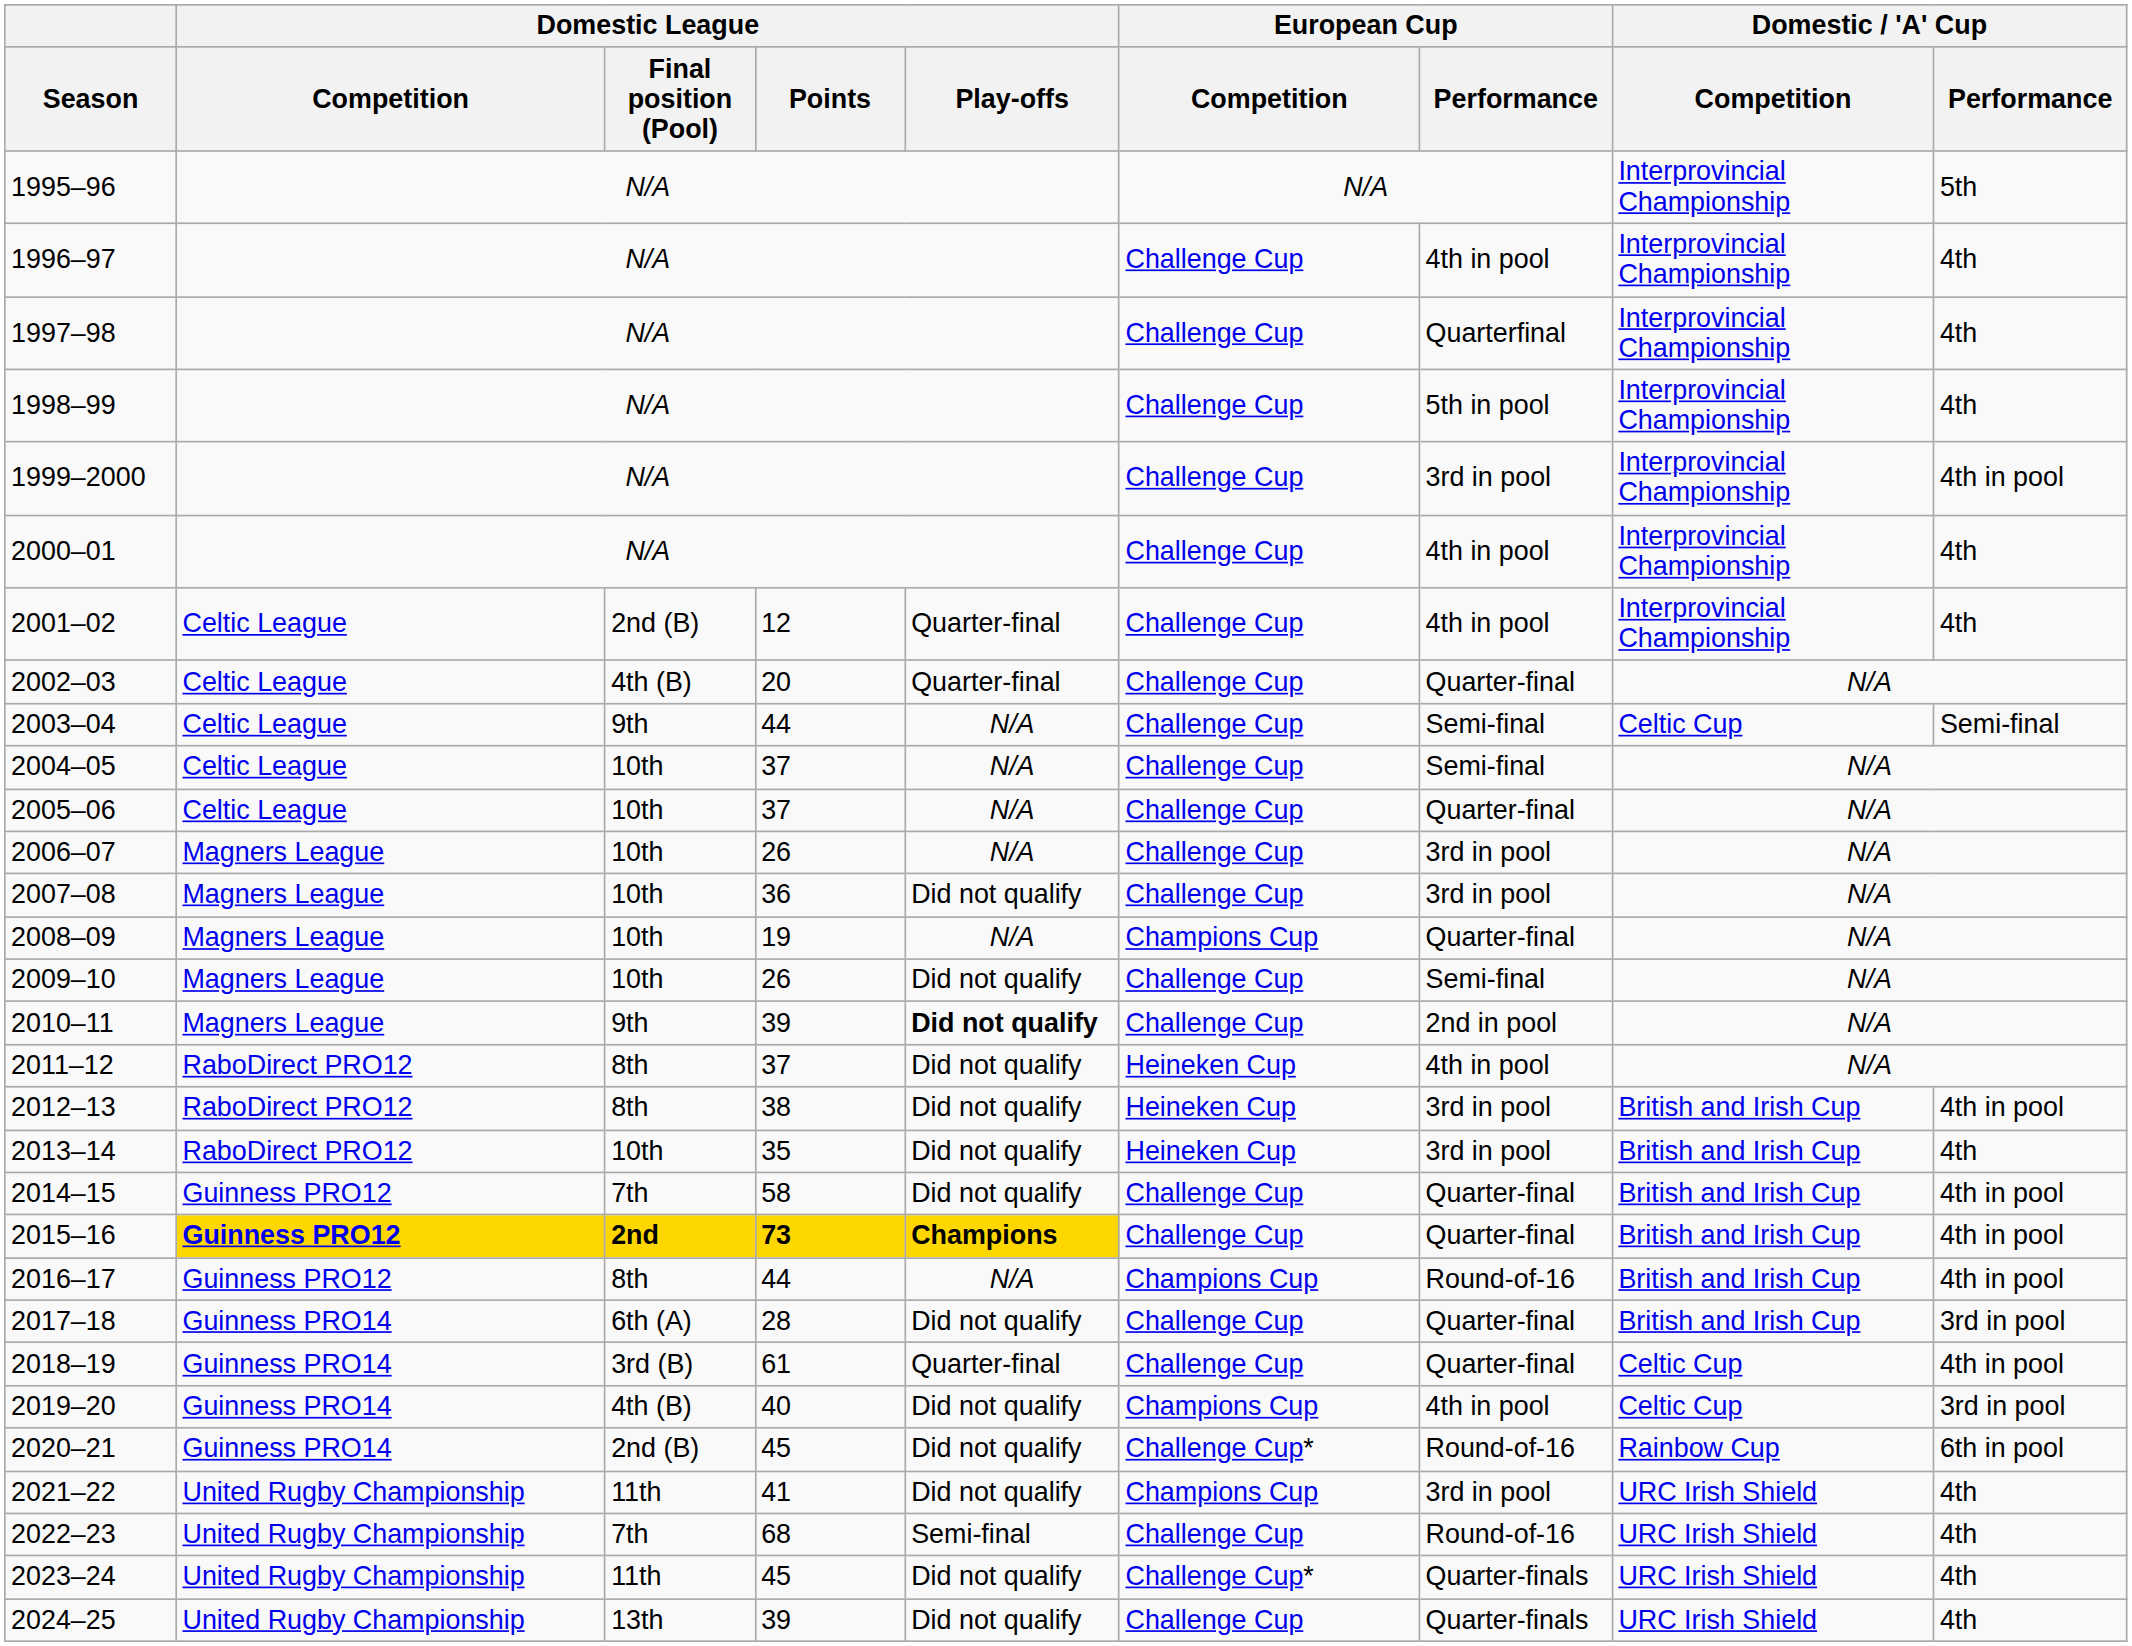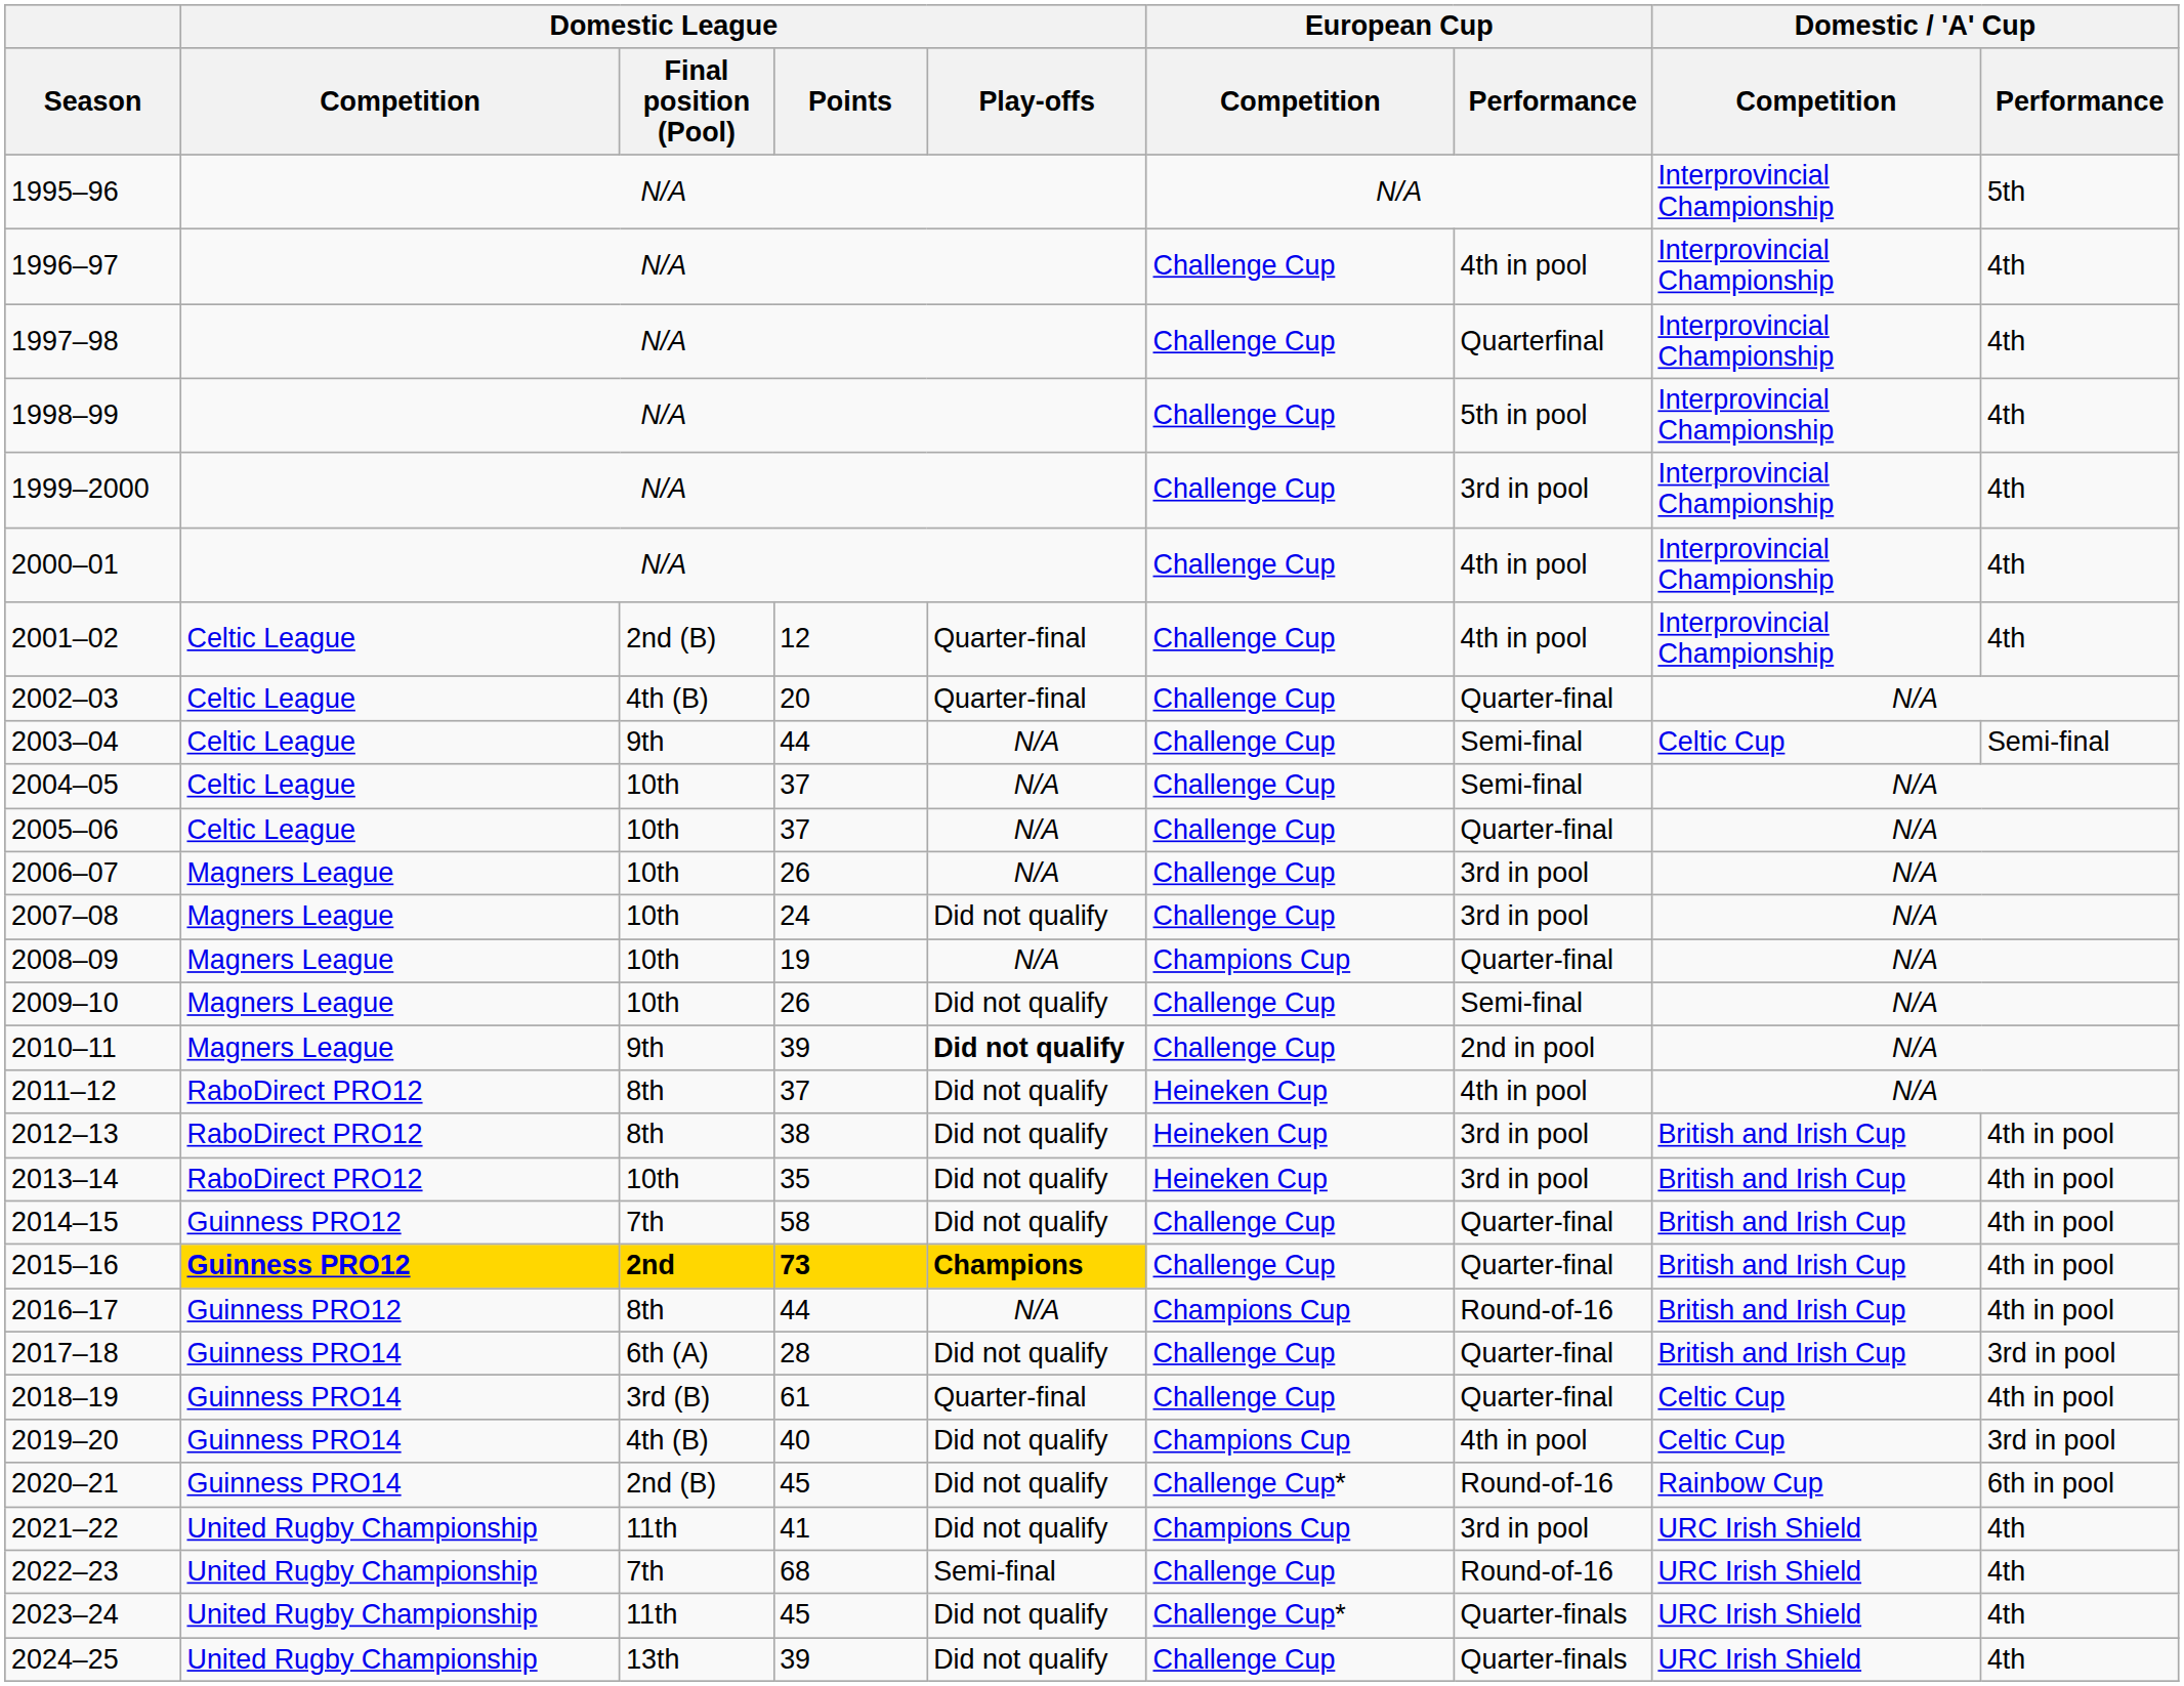1999–2000 | Domestic / 'A' Cup / Performance: 4th in pool -> 4th
2007–08 | Domestic League / Points: 36 -> 24
2013–14 | Domestic / 'A' Cup / Performance: 4th -> 4th in pool
